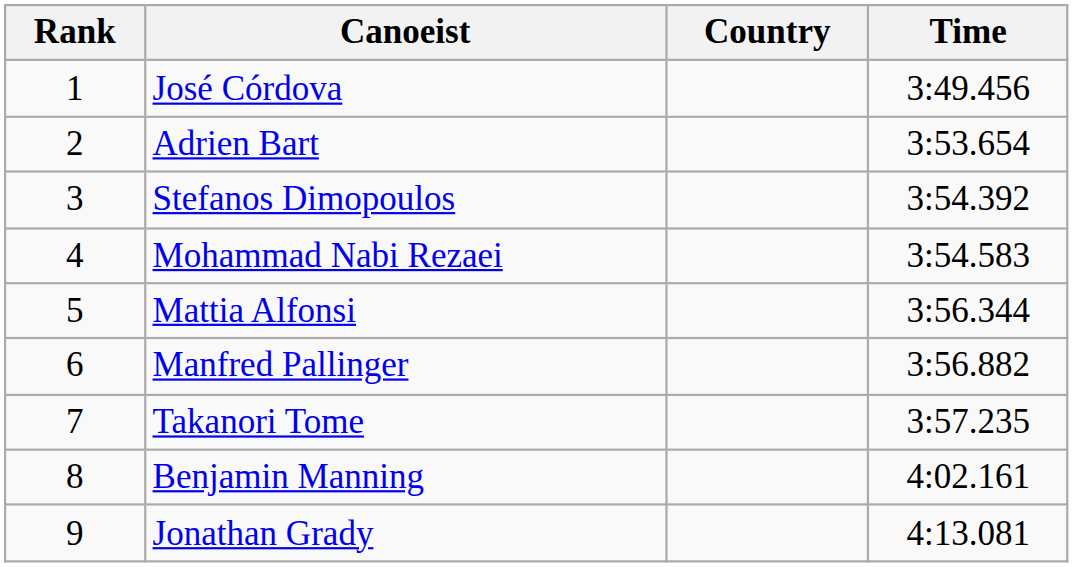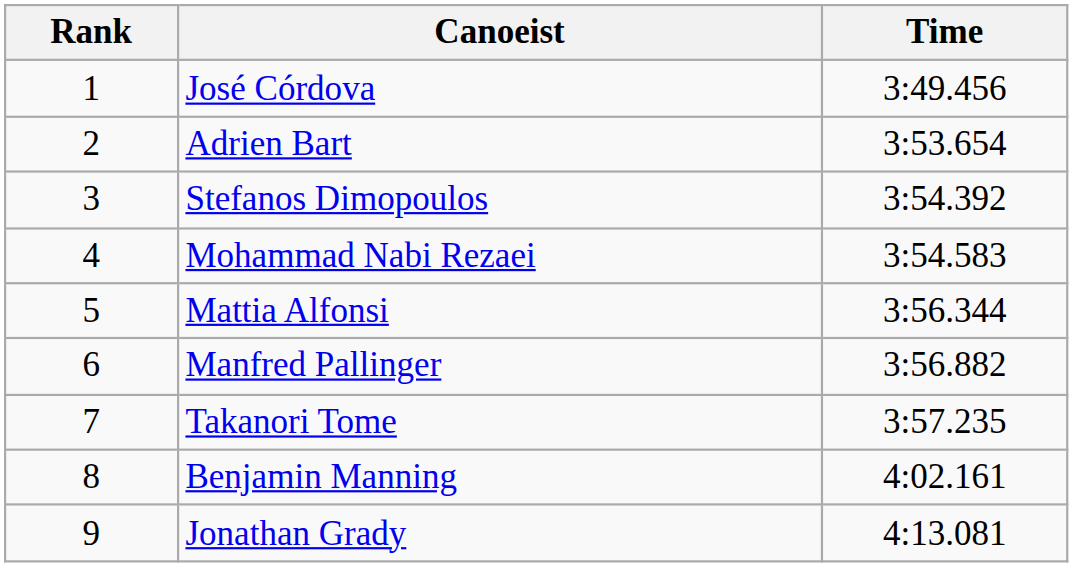- column: Country
